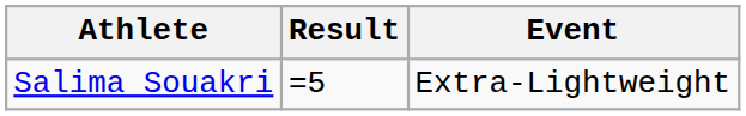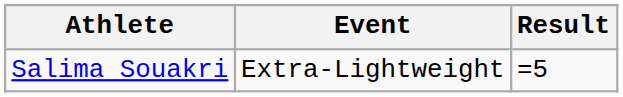columns swapped: Event <-> Result
